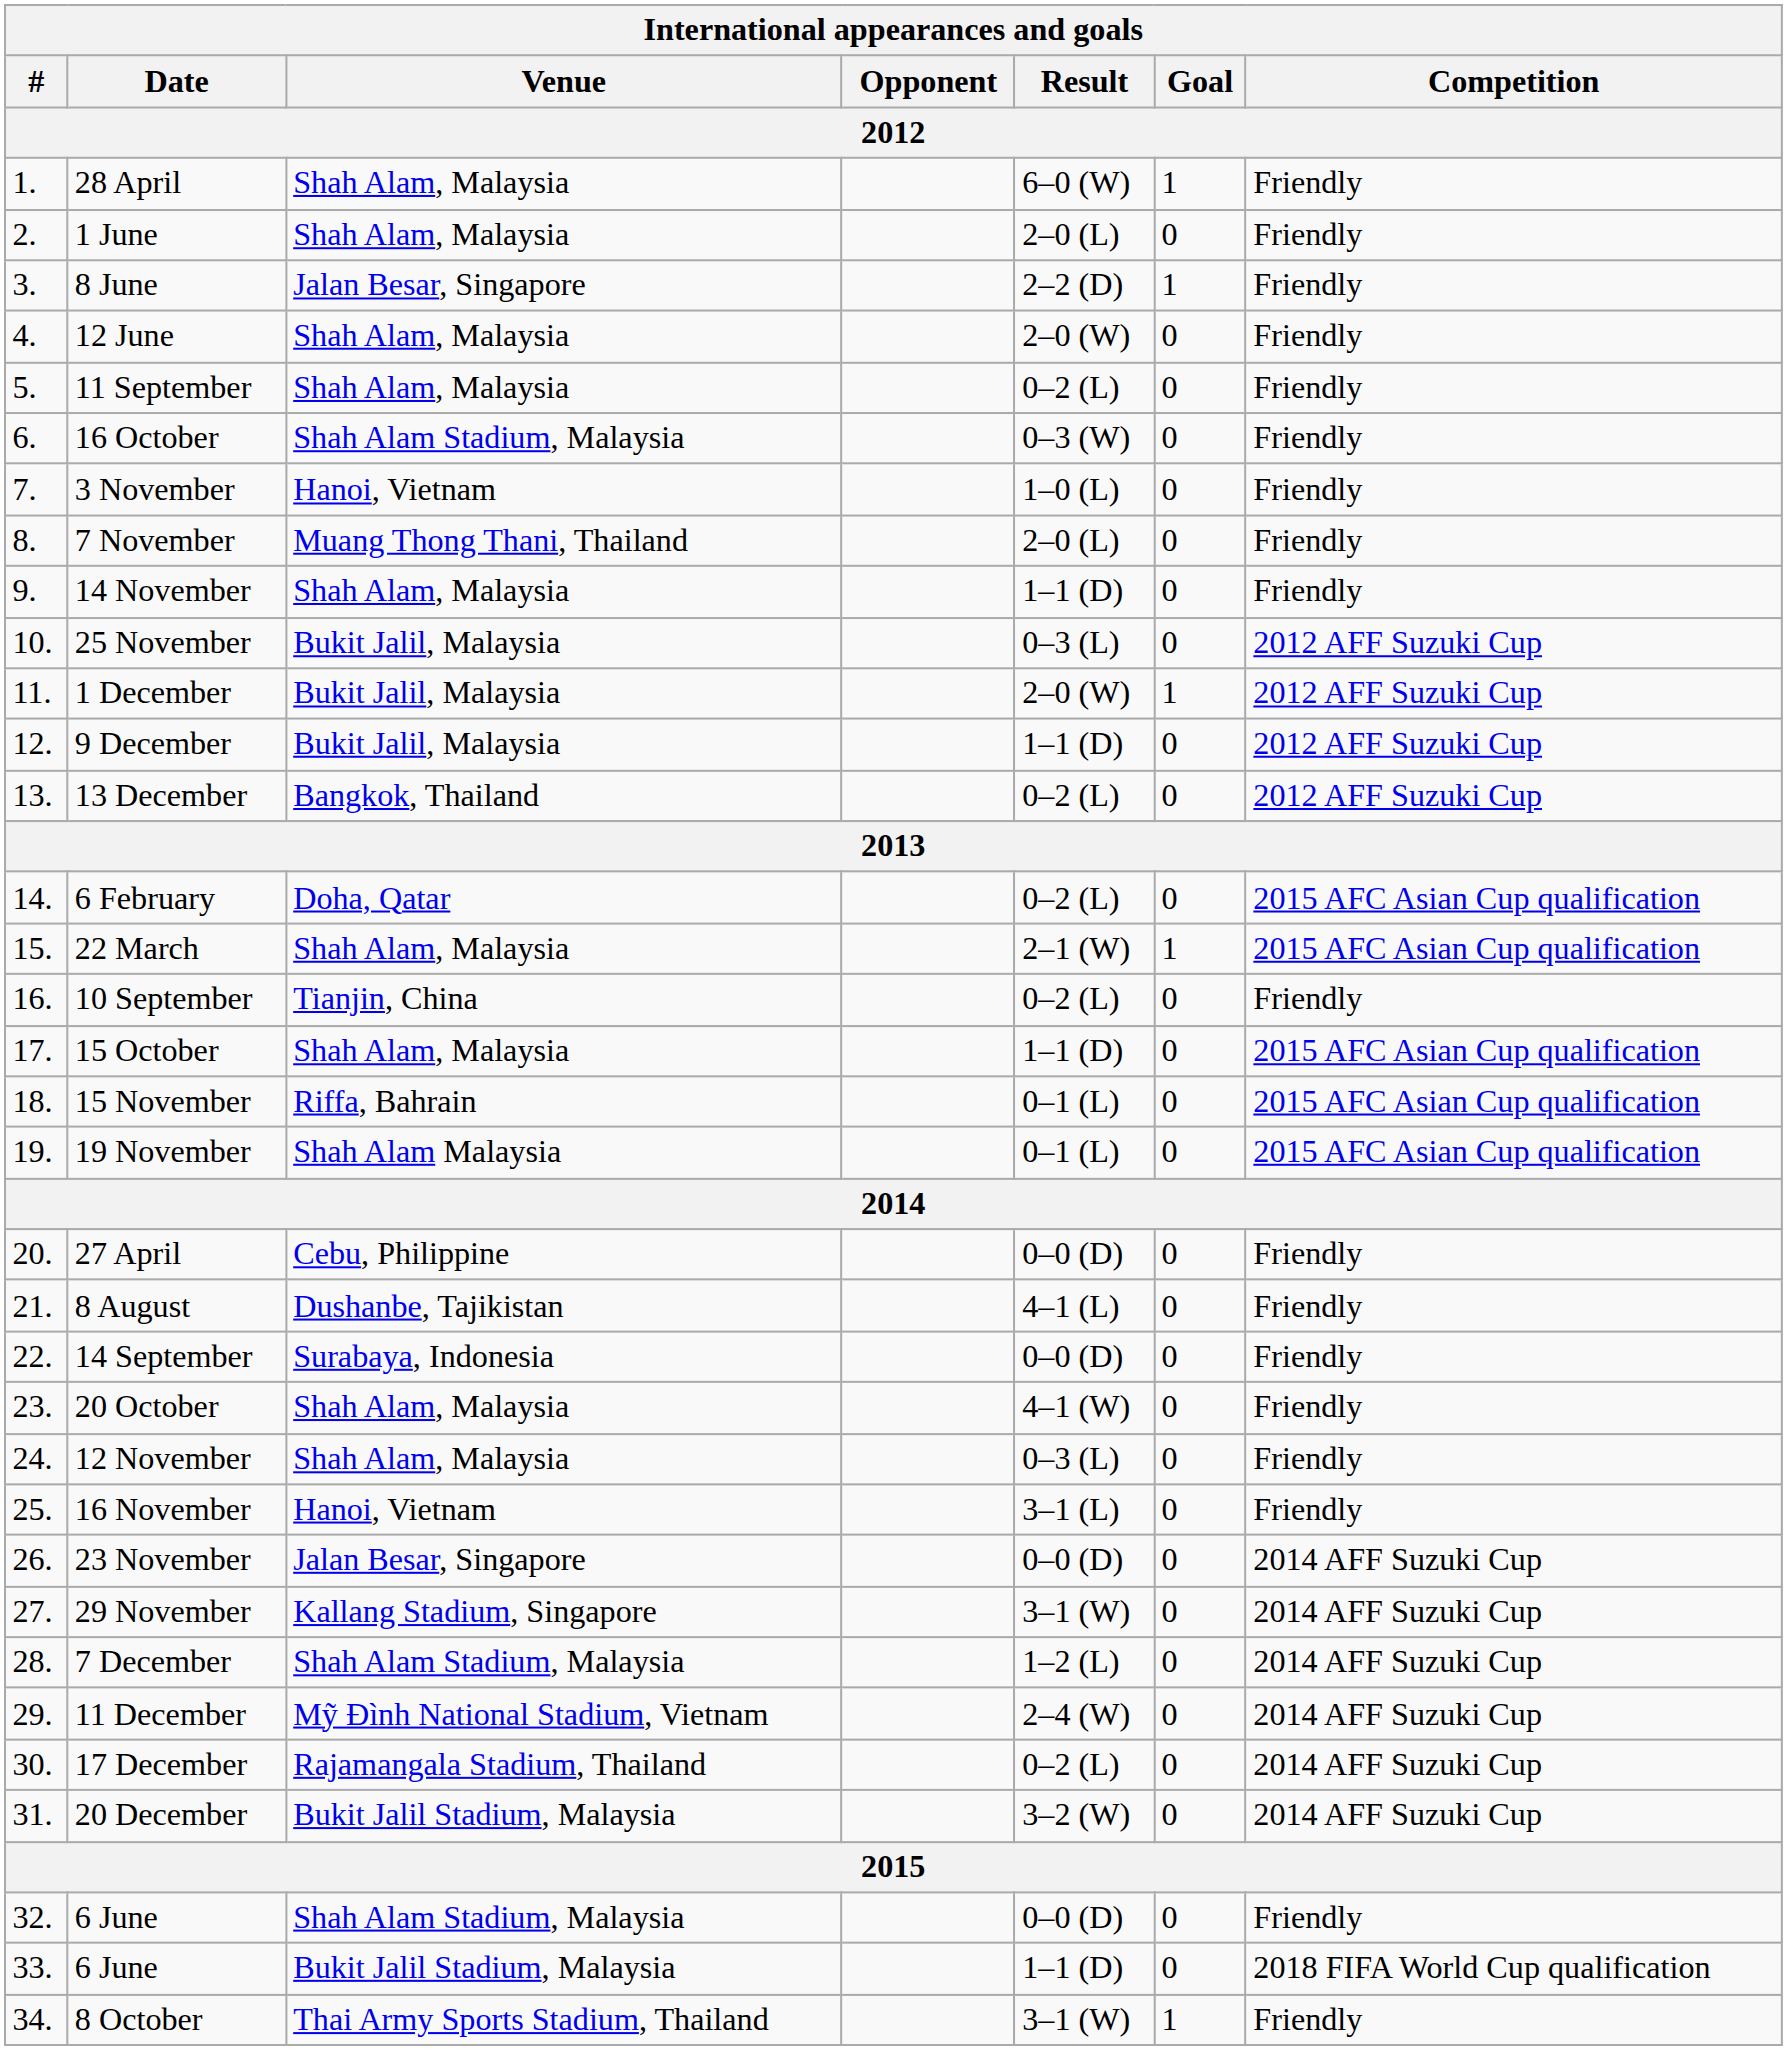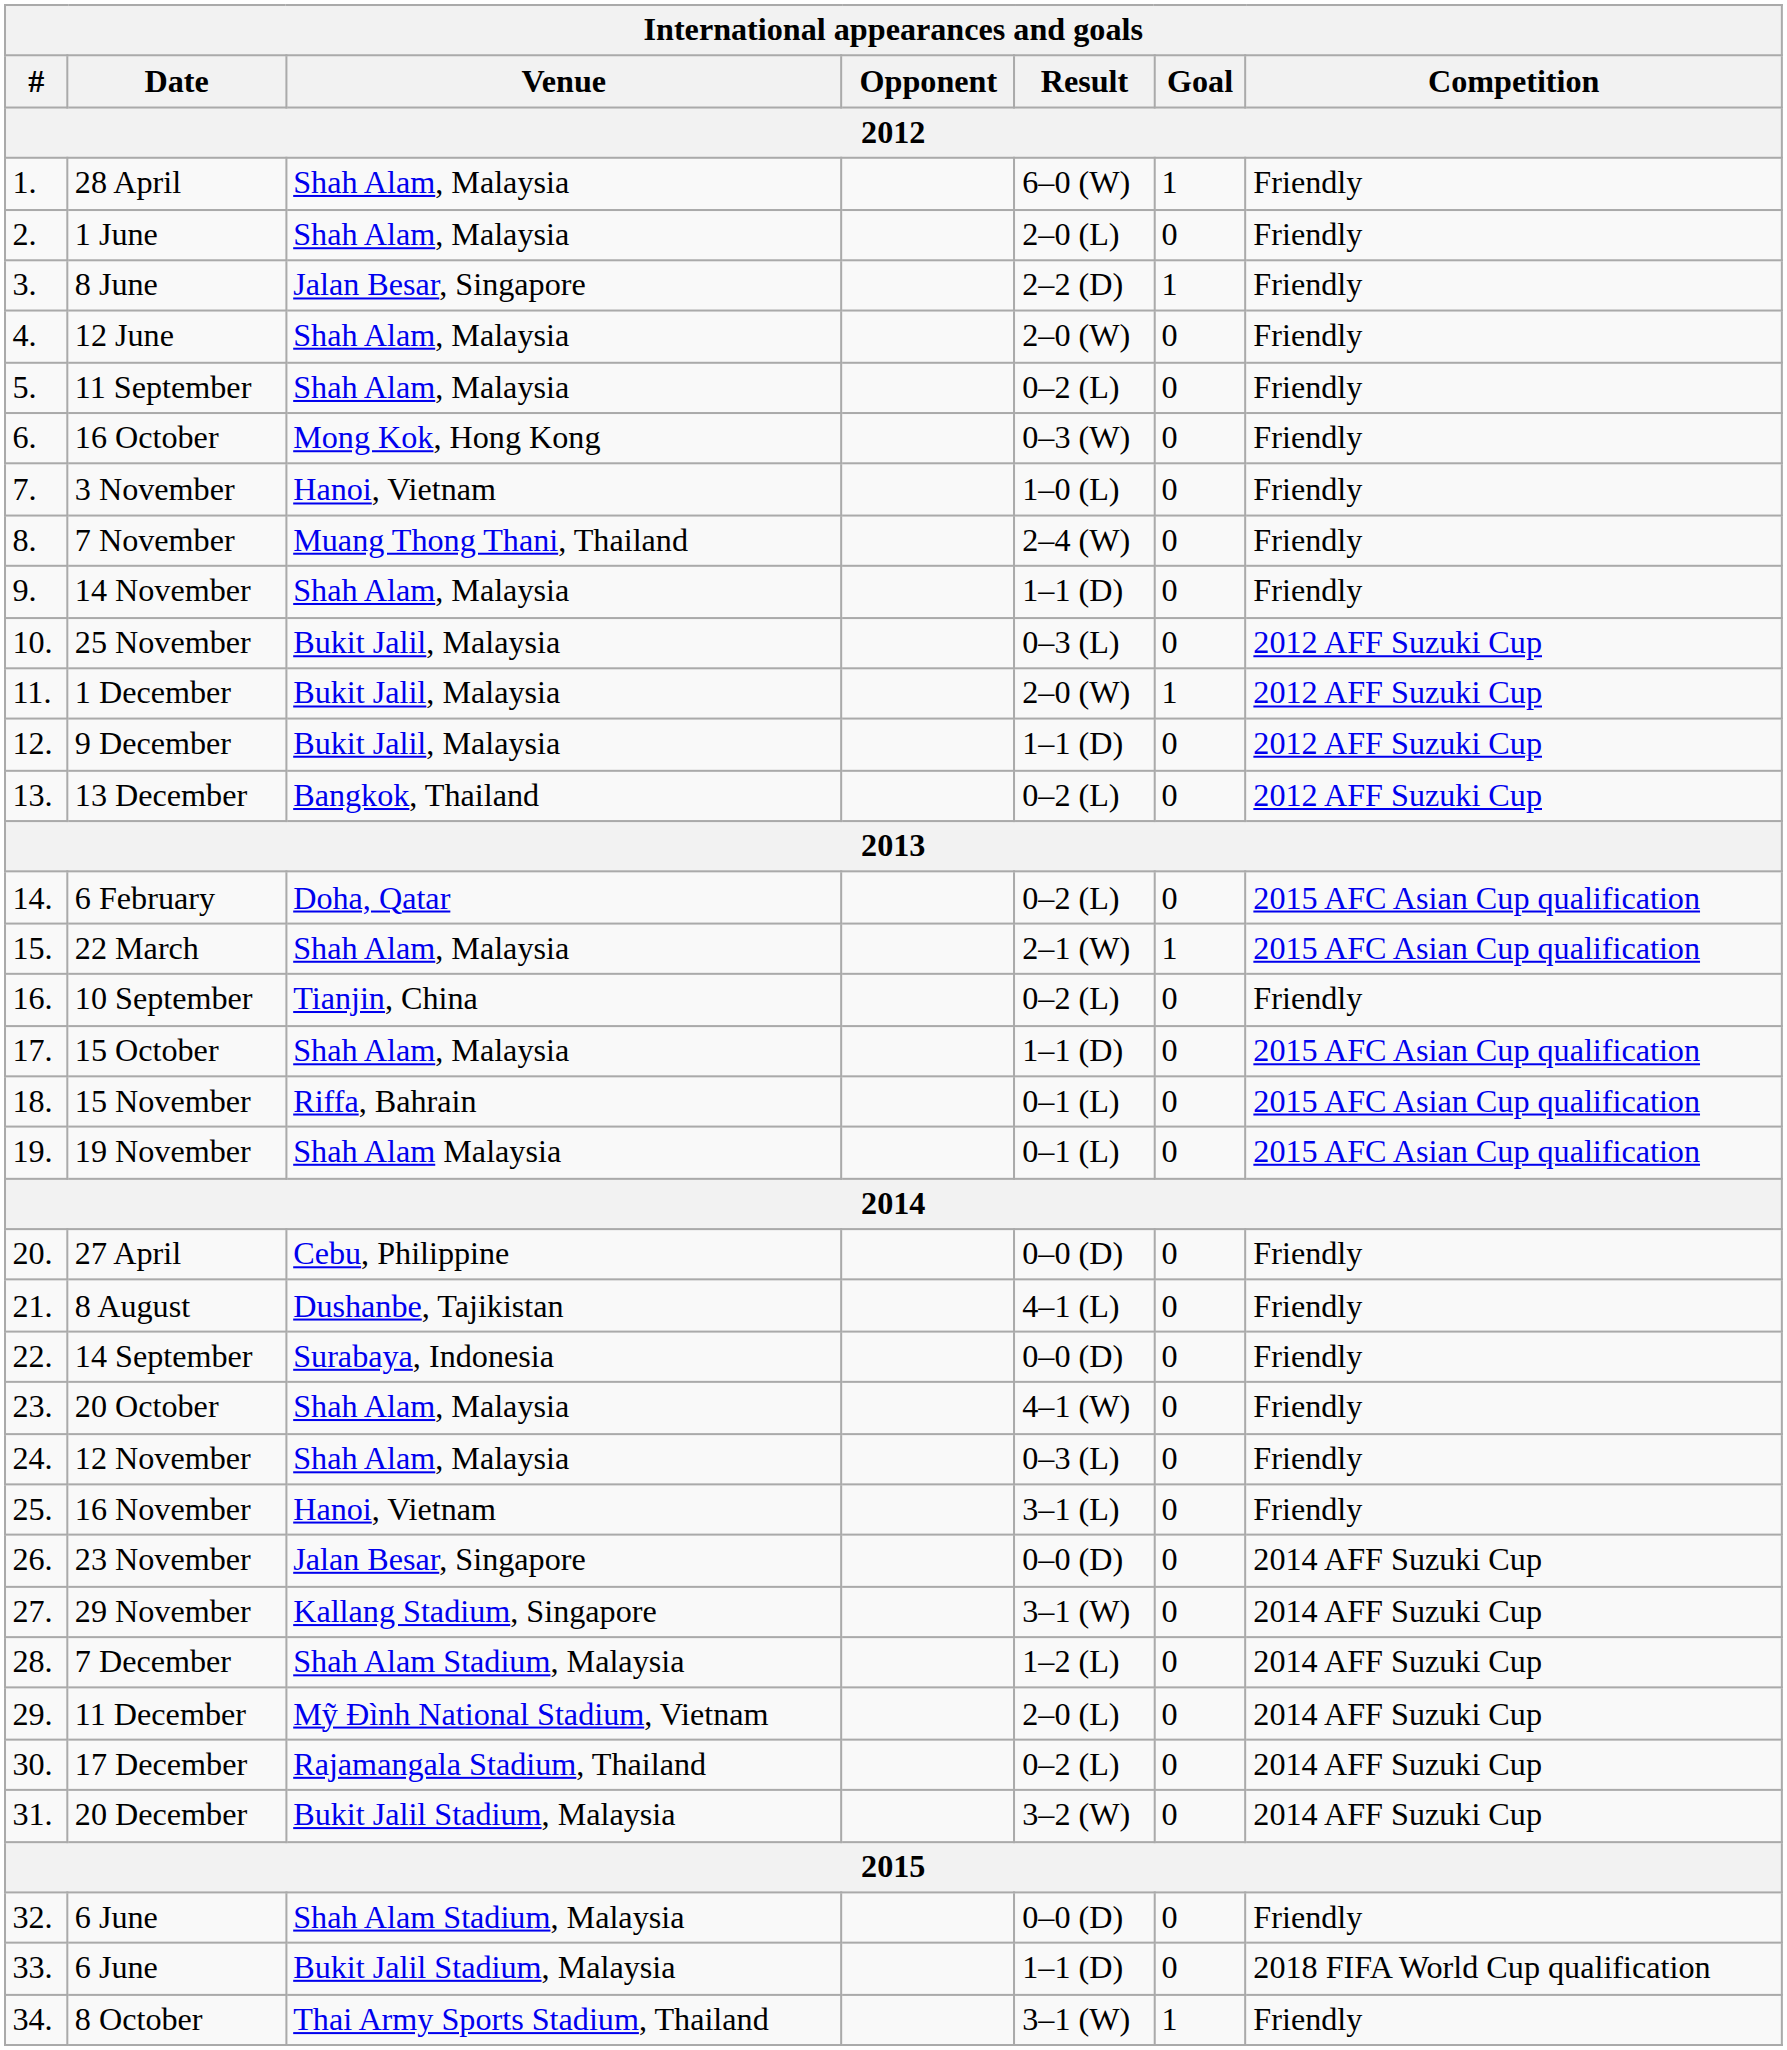16 October | Venue: Shah Alam Stadium, Malaysia -> Mong Kok, Hong Kong
7 November | Result: 2–0 (L) -> 2–4 (W)
11 December | Result: 2–4 (W) -> 2–0 (L)
